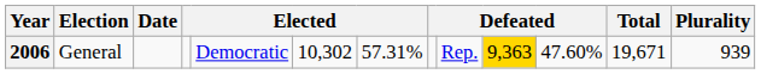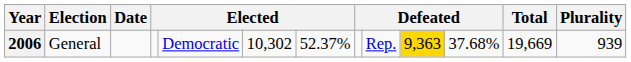2006 | column 7: 57.31% -> 52.37%
2006 | column 11: 47.60% -> 37.68%
2006 | Total: 19,671 -> 19,669
